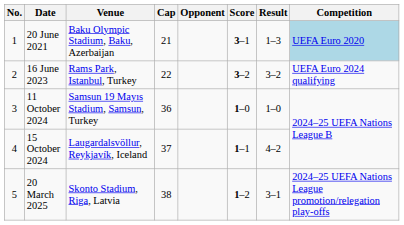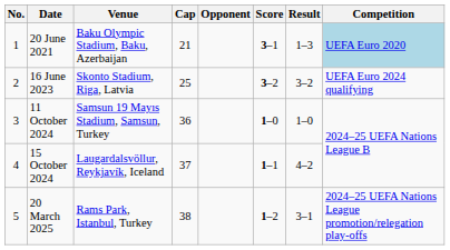16 June 2023 | Venue: Rams Park, Istanbul, Turkey -> Skonto Stadium, Riga, Latvia
16 June 2023 | Cap: 22 -> 25
20 March 2025 | Venue: Skonto Stadium, Riga, Latvia -> Rams Park, Istanbul, Turkey
